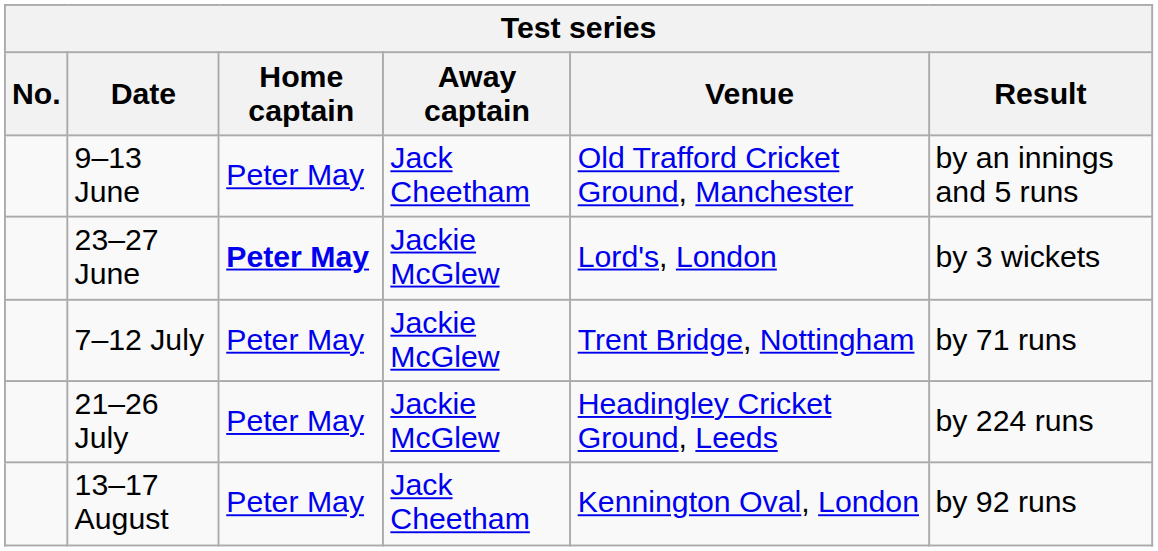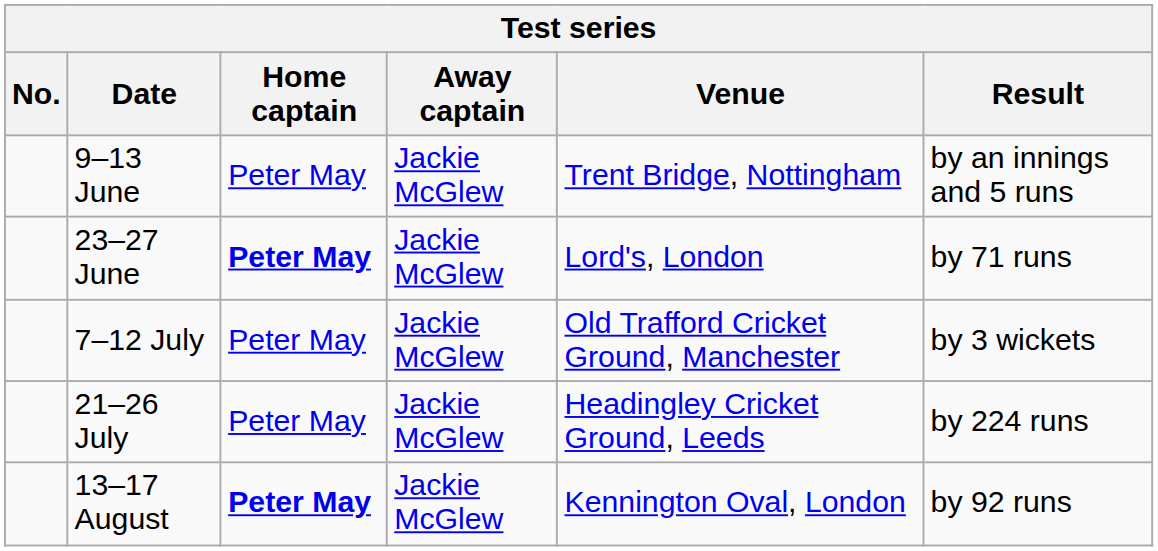9–13 June | Away captain: Jack Cheetham -> Jackie McGlew
9–13 June | Venue: Old Trafford Cricket Ground, Manchester -> Trent Bridge, Nottingham
23–27 June | Result: by 3 wickets -> by 71 runs
7–12 July | Venue: Trent Bridge, Nottingham -> Old Trafford Cricket Ground, Manchester
7–12 July | Result: by 71 runs -> by 3 wickets
13–17 August | Home captain: normal -> bold
13–17 August | Away captain: Jack Cheetham -> Jackie McGlew
